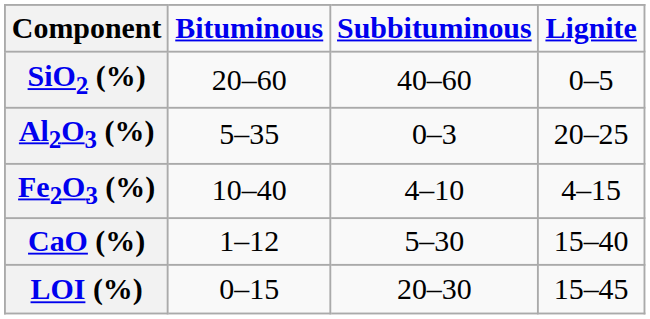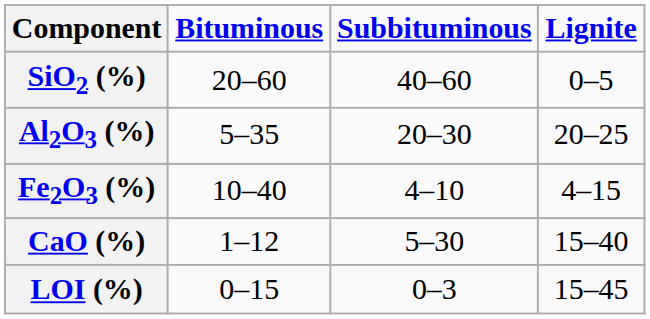Al2O3 (%) | Subbituminous: 0–3 -> 20–30
LOI (%) | Subbituminous: 20–30 -> 0–3
